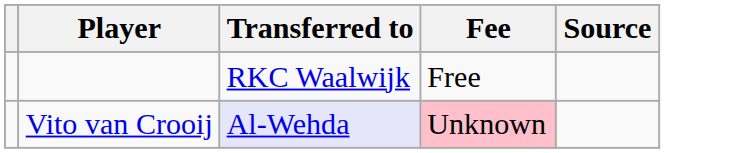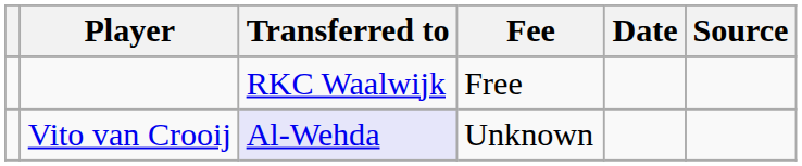+ column: Date
Vito van Crooij | Fee: pink background -> no background
